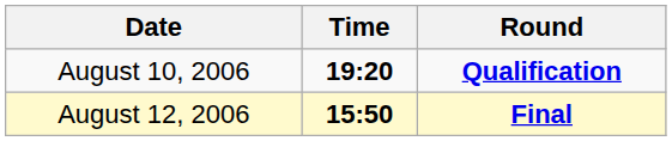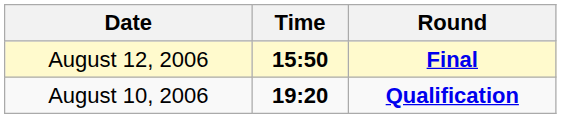rows swapped: August 10, 2006 <-> August 12, 2006
